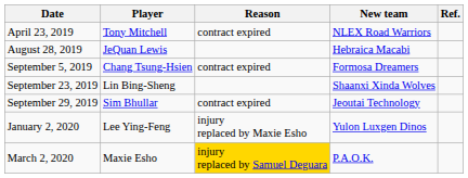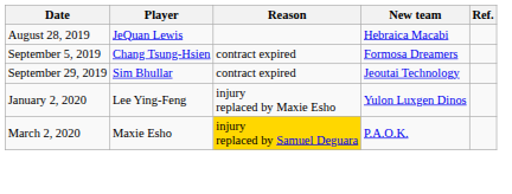- row: April 23, 2019 | Tony Mitchell | contract expired | NLEX Road Warriors
- row: September 23, 2019 | Lin Bing-Sheng | Shaanxi Xinda Wolves
